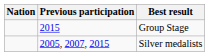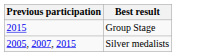- column: Nation
